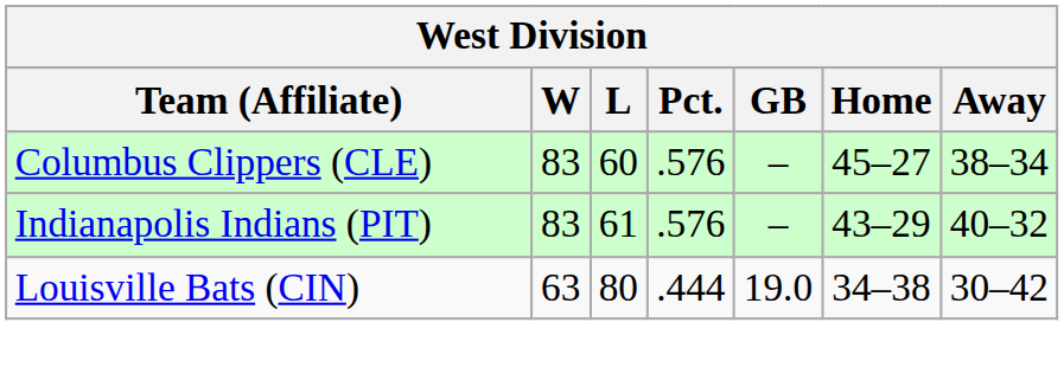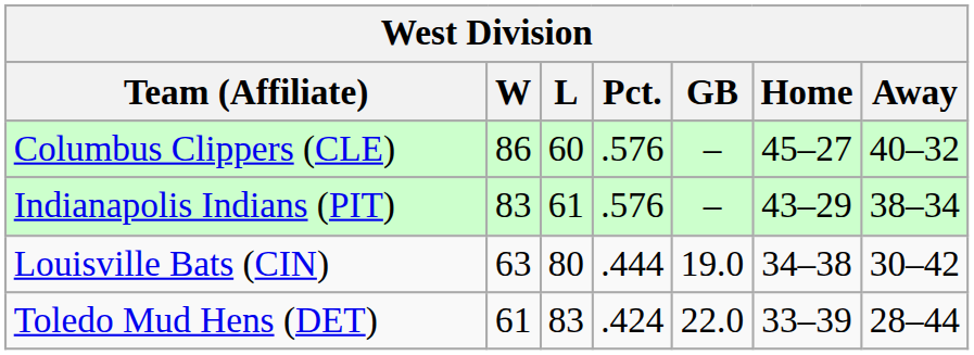Columbus Clippers (CLE) | W: 83 -> 86
Columbus Clippers (CLE) | Away: 38–34 -> 40–32
Indianapolis Indians (PIT) | Away: 40–32 -> 38–34
+ row: Toledo Mud Hens (DET) | 61 | 83 | .424 | 22.0 | 33–39 | 28–44
